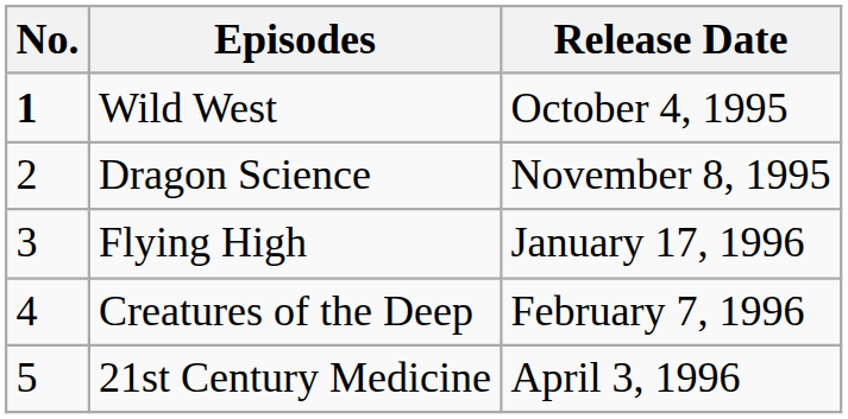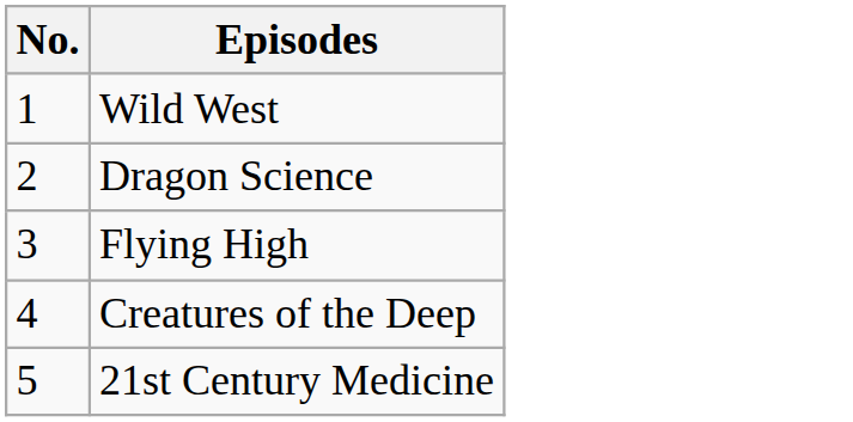- column: Release Date | October 4, 1995 | November 8, 1995 | January 17, 1996 | February 7, 1996 | April 3, 1996
Wild West | No.: bold -> normal
